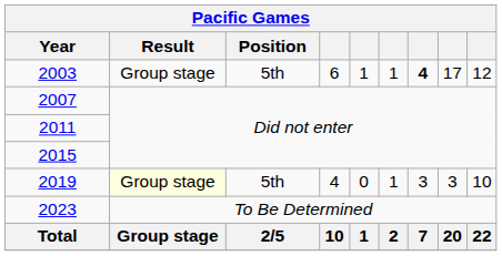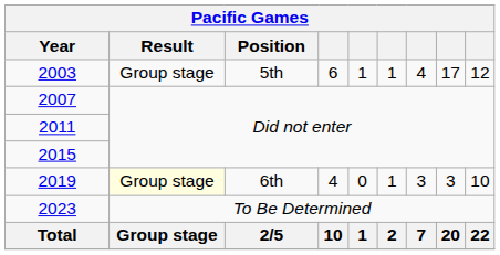2003 | column 7: bold -> normal
2019 | Position: 5th -> 6th
